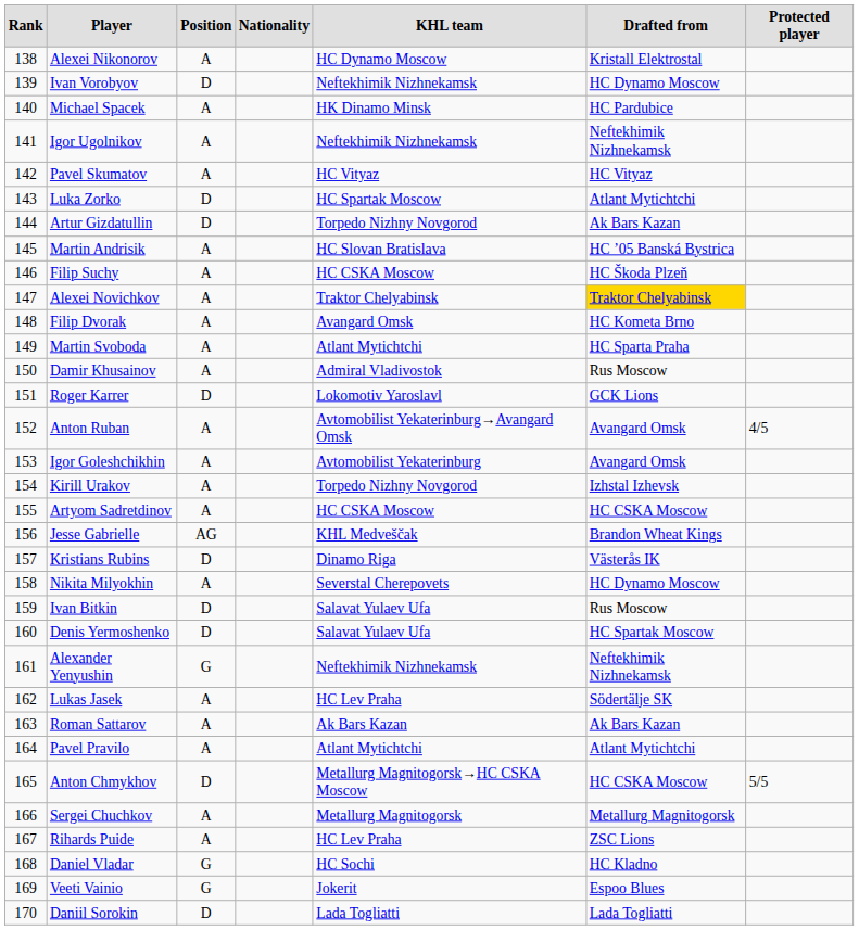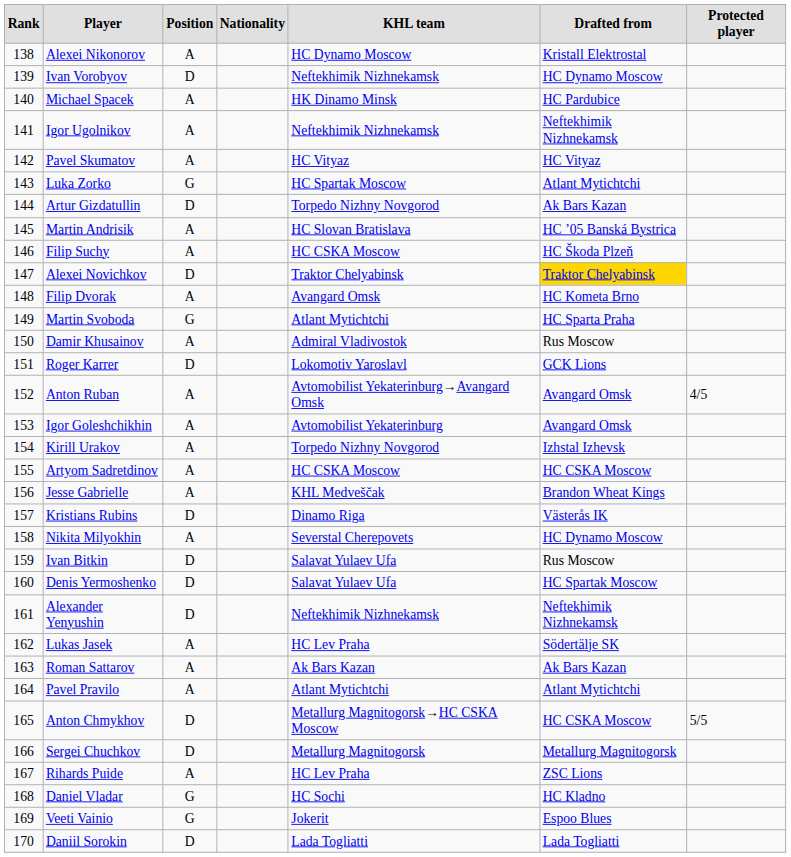Luka Zorko | Position: D -> G
Alexei Novichkov | Position: A -> D
Martin Svoboda | Position: A -> G
Jesse Gabrielle | Position: AG -> A
Alexander Yenyushin | Position: G -> D
Sergei Chuchkov | Position: A -> D
